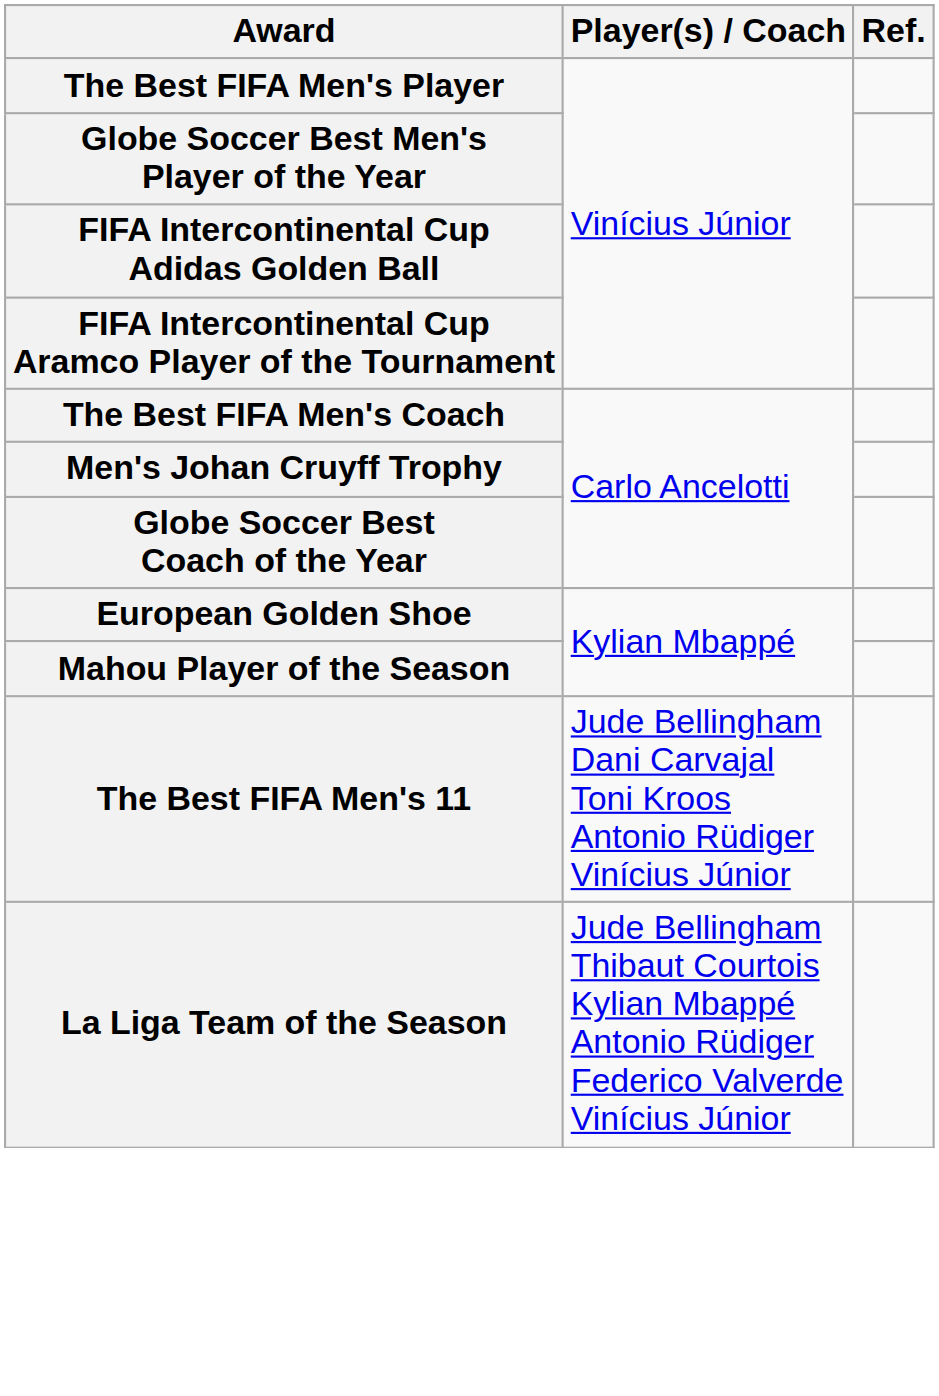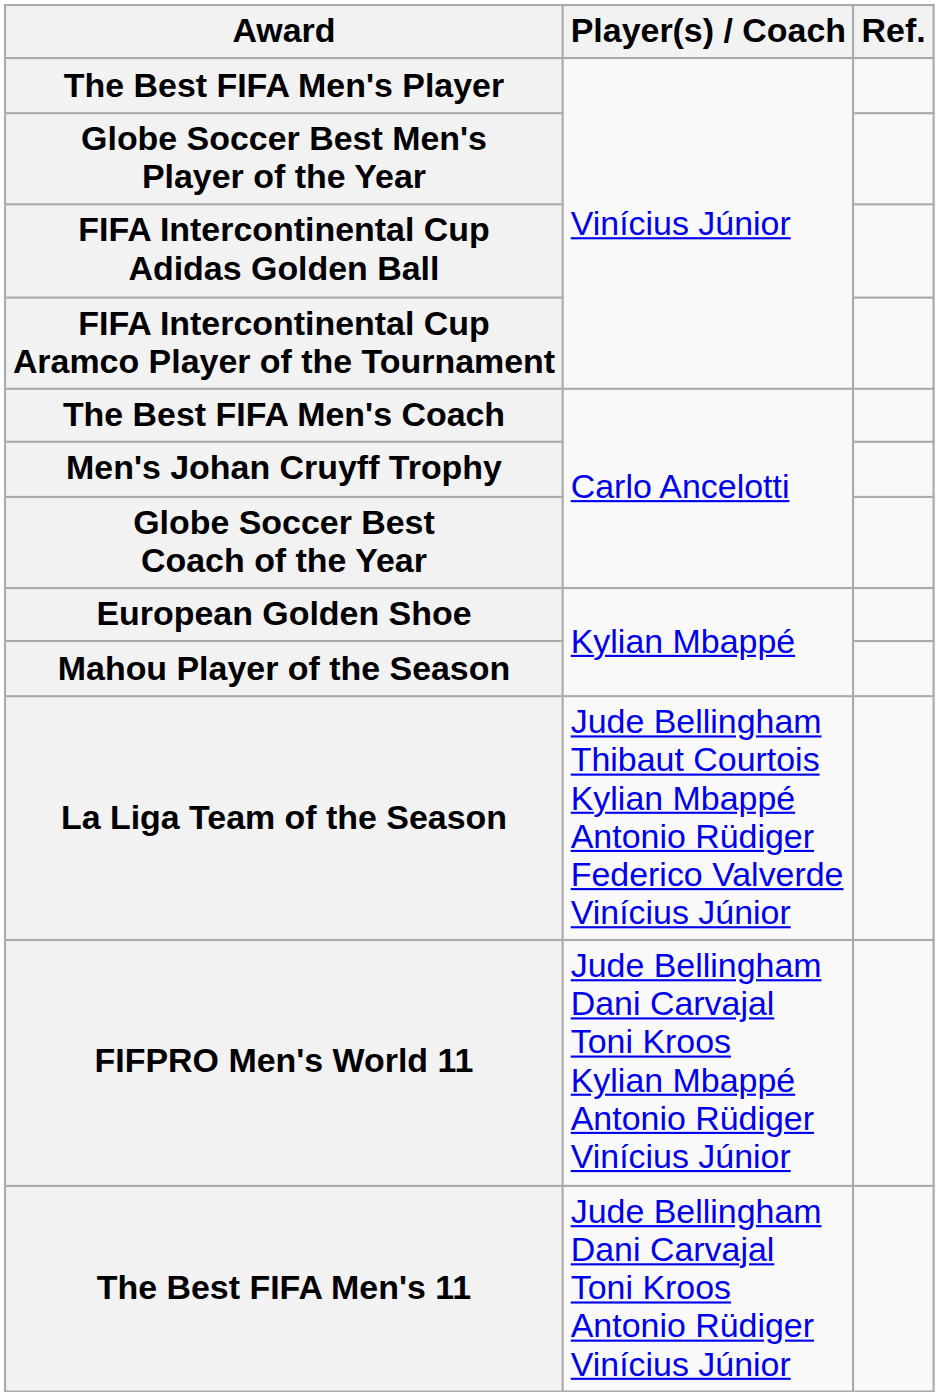rows swapped: The Best FIFA Men's 11 <-> La Liga Team of the Season
+ row: FIFPRO Men's World 11 | Jude Bellingham Dani Carvajal Toni Kroos Kylian Mbappé Antonio Rüdiger Vinícius Júnior
